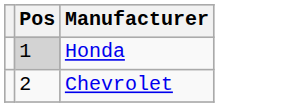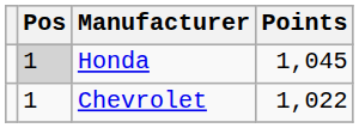+ column: Points | 1,045 | 1,022
Chevrolet | Pos: 2 -> 1
